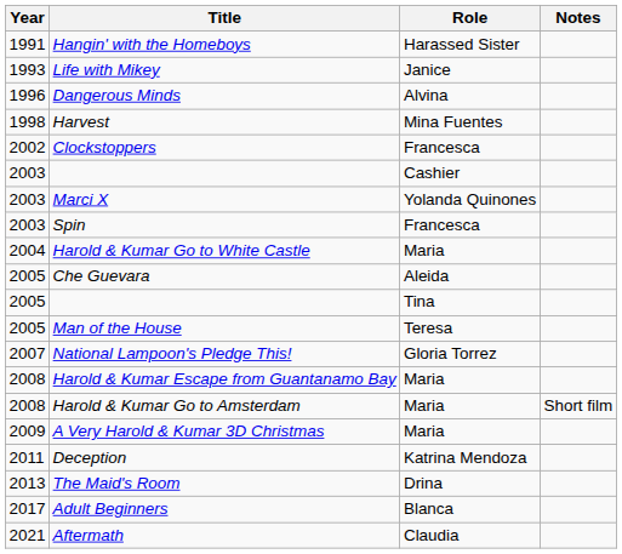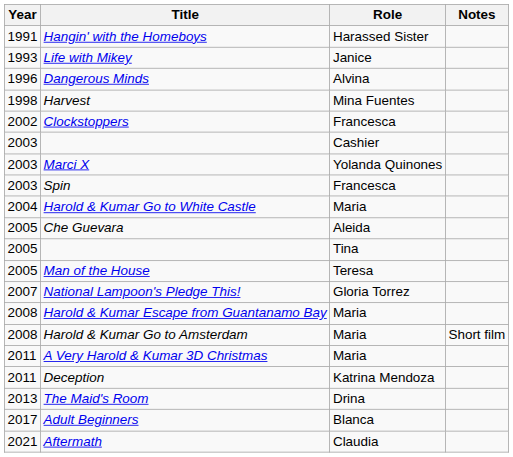A Very Harold & Kumar 3D Christmas | Year: 2009 -> 2011
